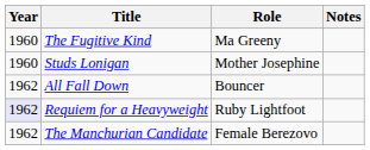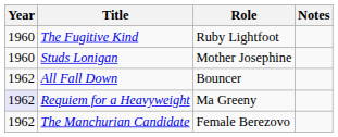The Fugitive Kind | Role: Ma Greeny -> Ruby Lightfoot
Requiem for a Heavyweight | Role: Ruby Lightfoot -> Ma Greeny
